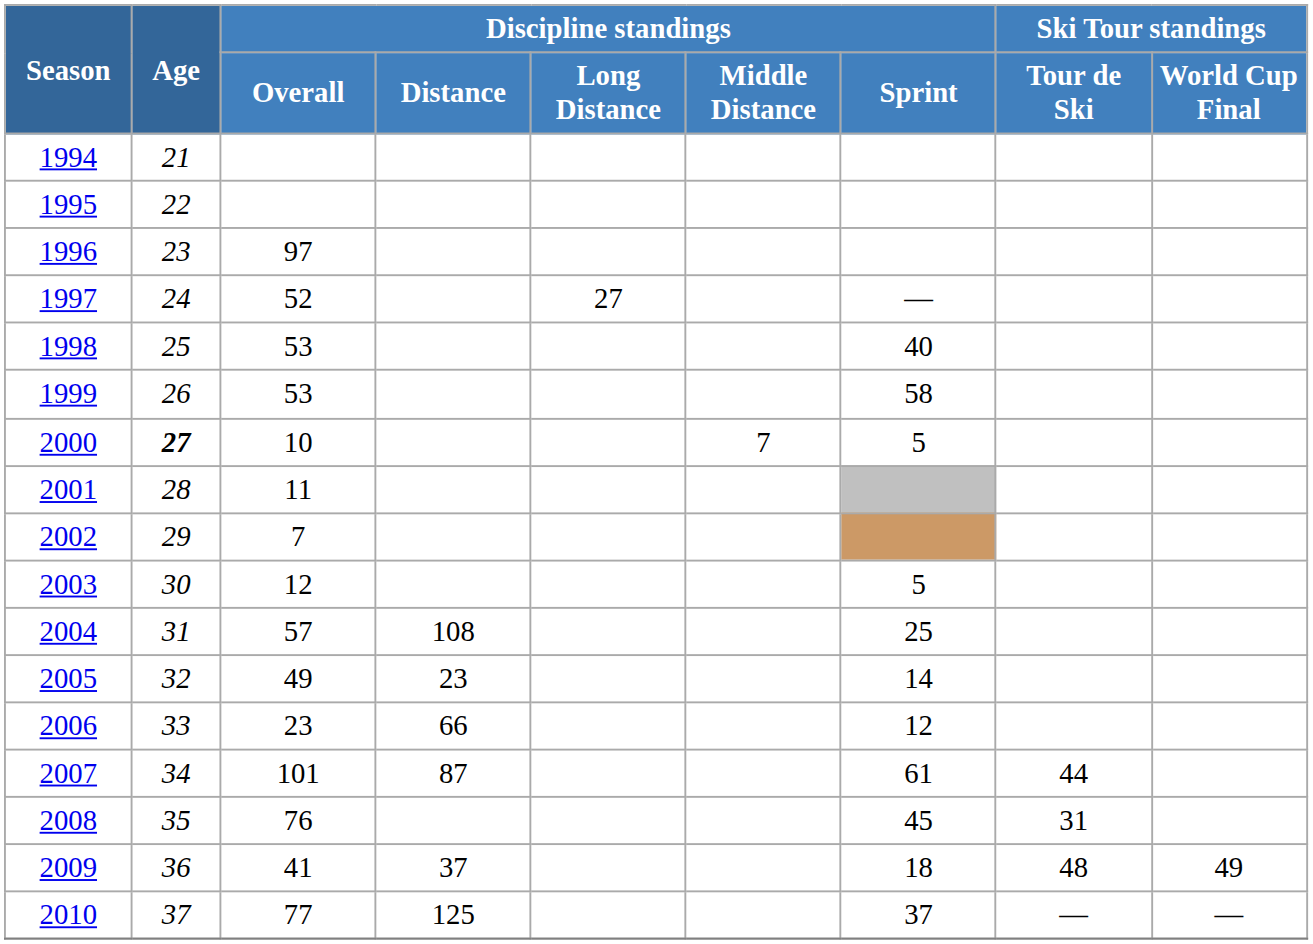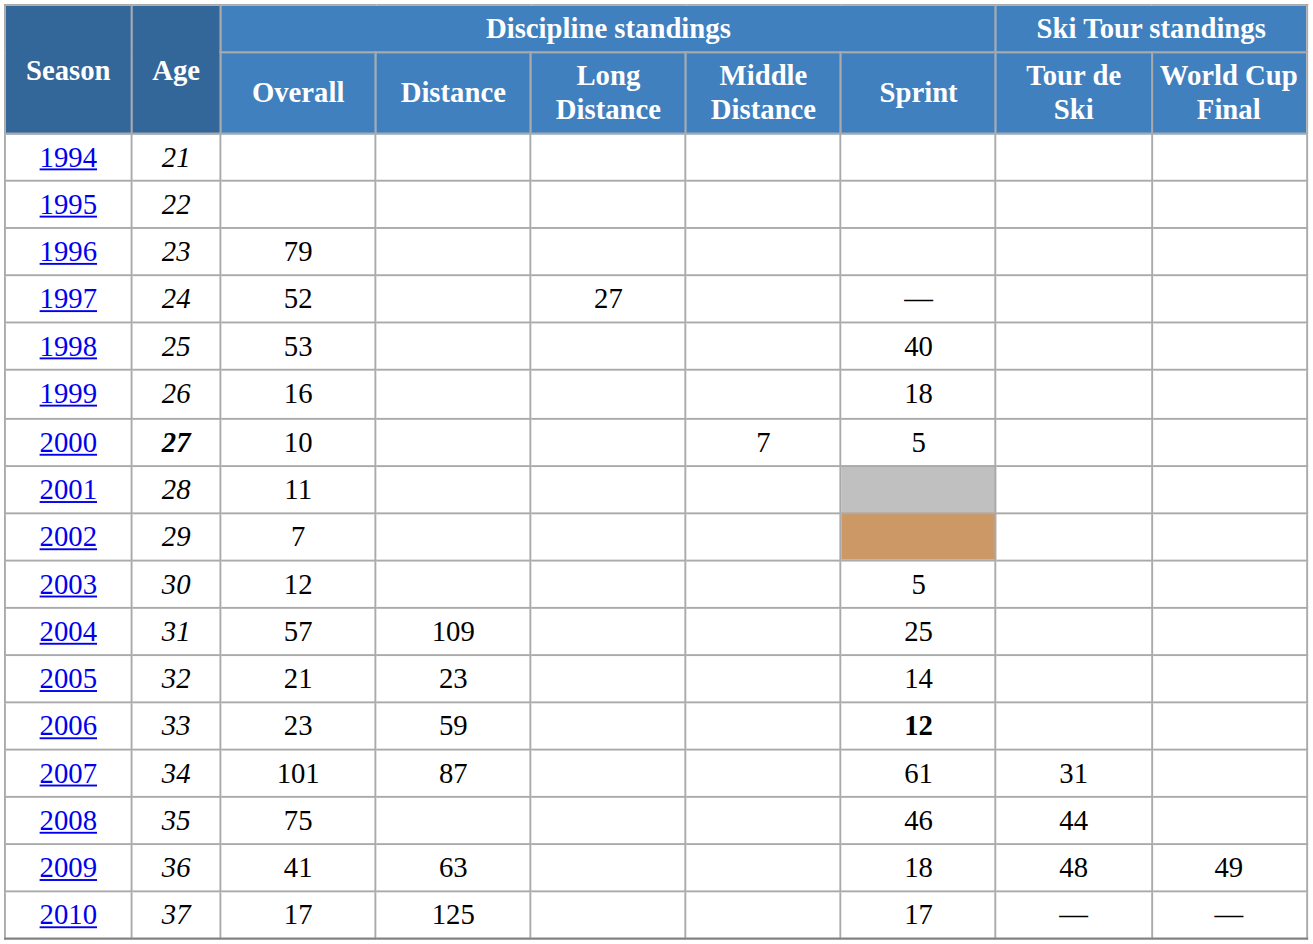1996 | Discipline standings / Overall: 97 -> 79
1999 | Discipline standings / Overall: 53 -> 16
1999 | Discipline standings / Sprint: 58 -> 18
2004 | Discipline standings / Distance: 108 -> 109
2005 | Discipline standings / Overall: 49 -> 21
2006 | Discipline standings / Distance: 66 -> 59
2006 | Discipline standings / Sprint: normal -> bold
2007 | Ski Tour standings / Tour de Ski: 44 -> 31
2008 | Discipline standings / Overall: 76 -> 75
2008 | Discipline standings / Sprint: 45 -> 46
2008 | Ski Tour standings / Tour de Ski: 31 -> 44
2009 | Discipline standings / Distance: 37 -> 63
2010 | Discipline standings / Overall: 77 -> 17
2010 | Discipline standings / Sprint: 37 -> 17
